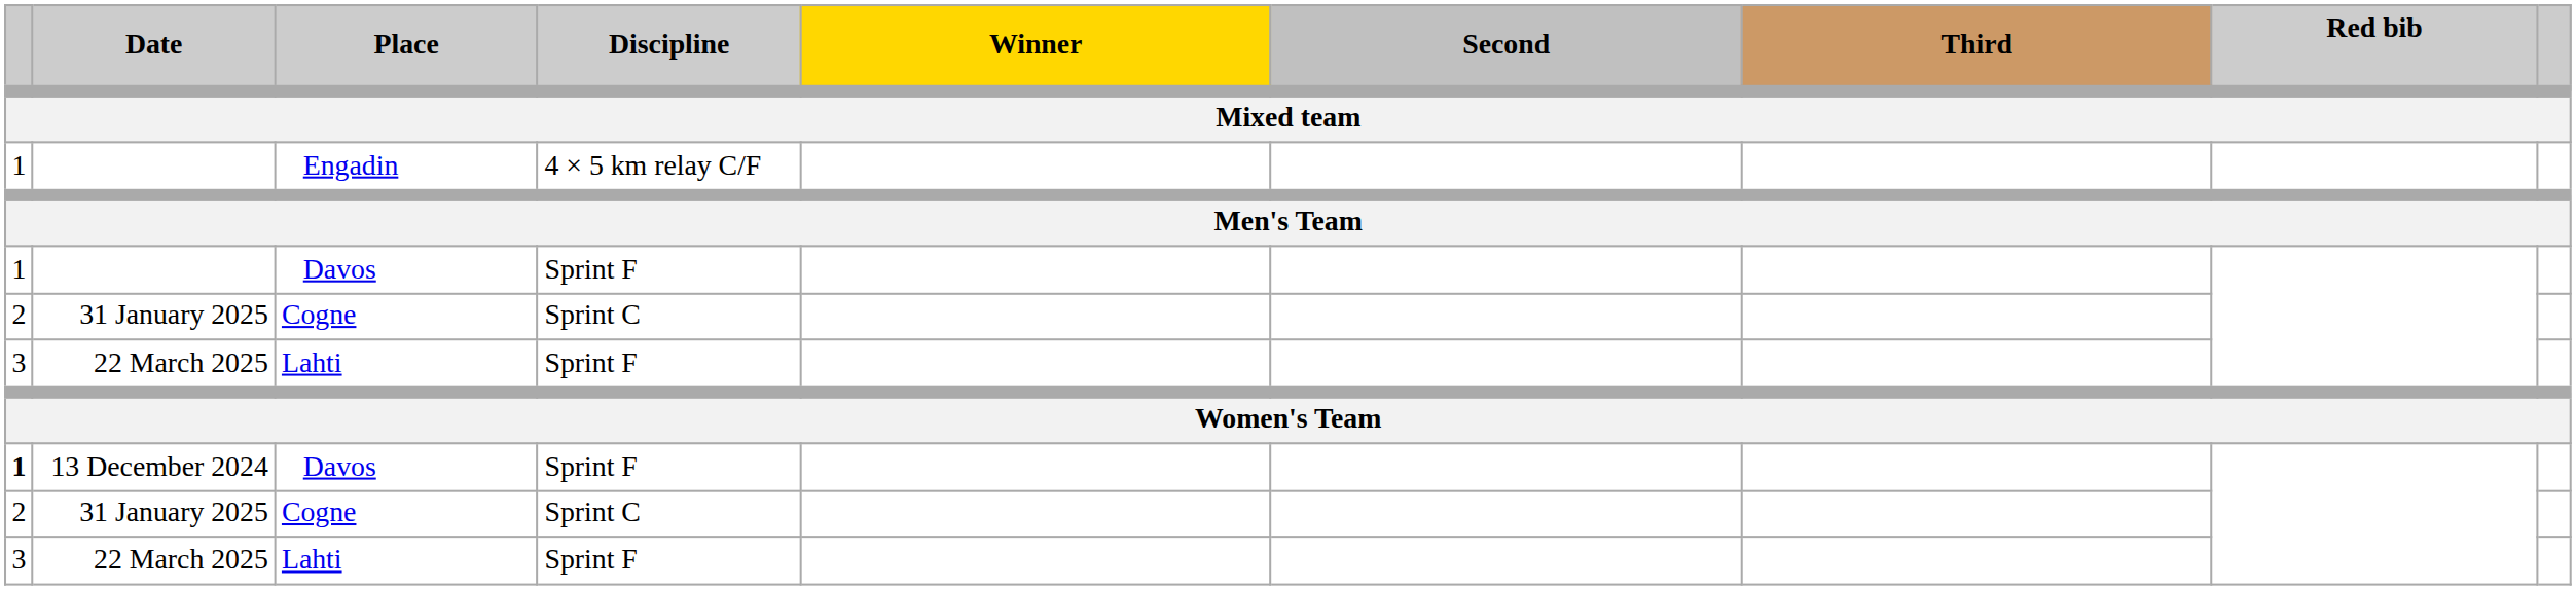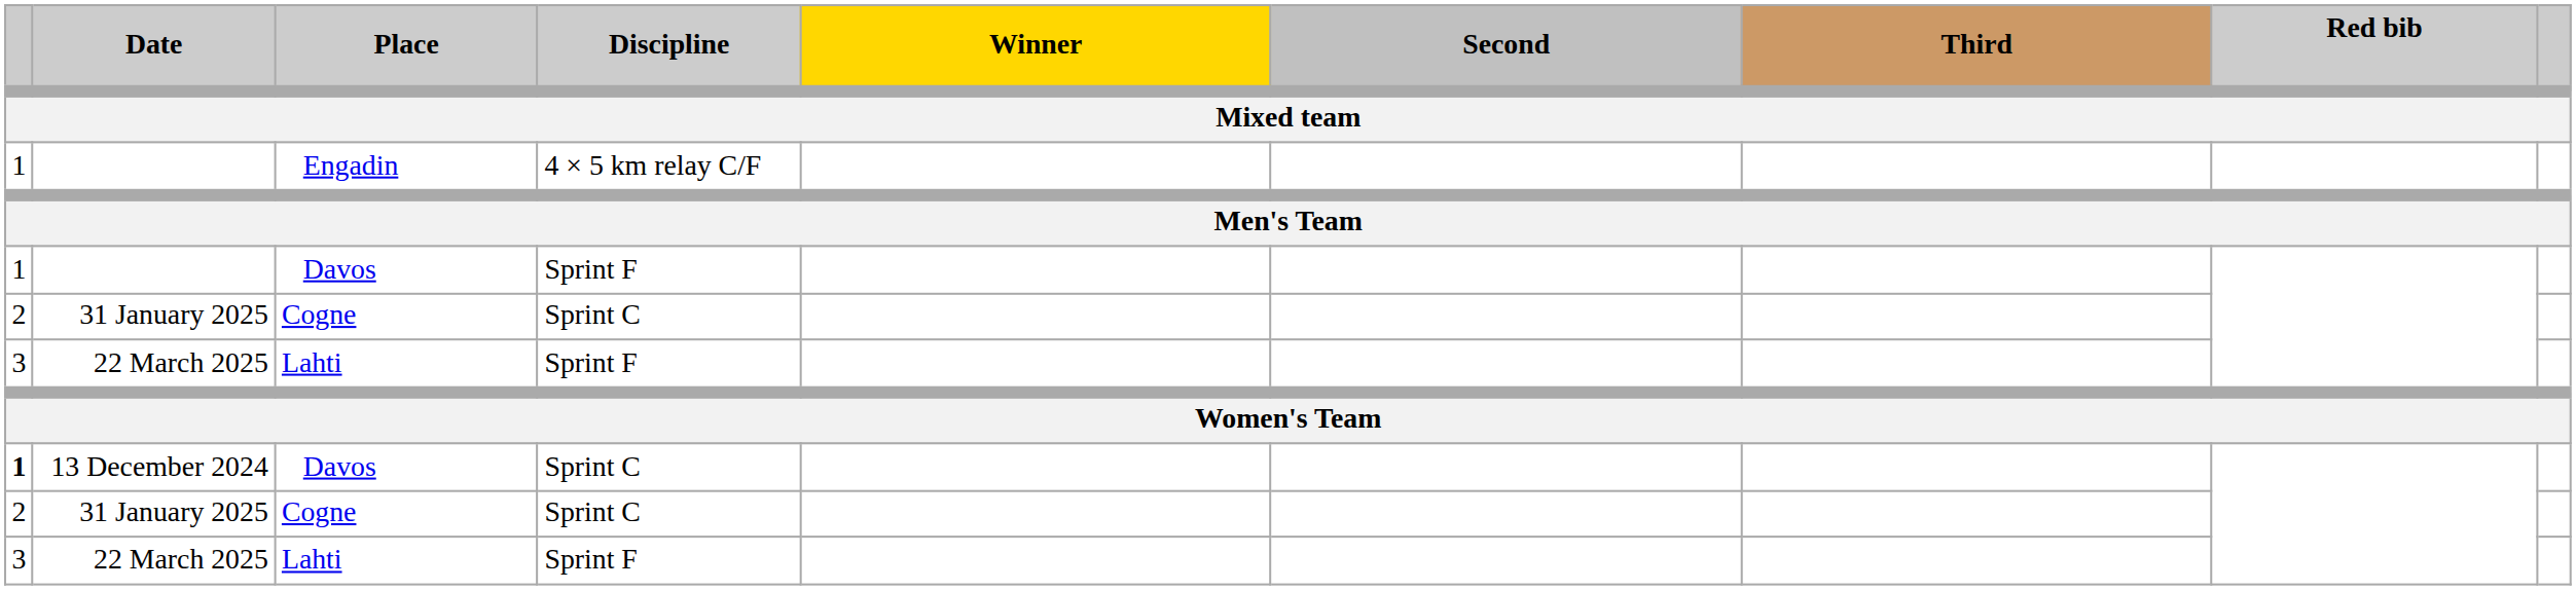13 December 2024 | Discipline: Sprint F -> Sprint C
